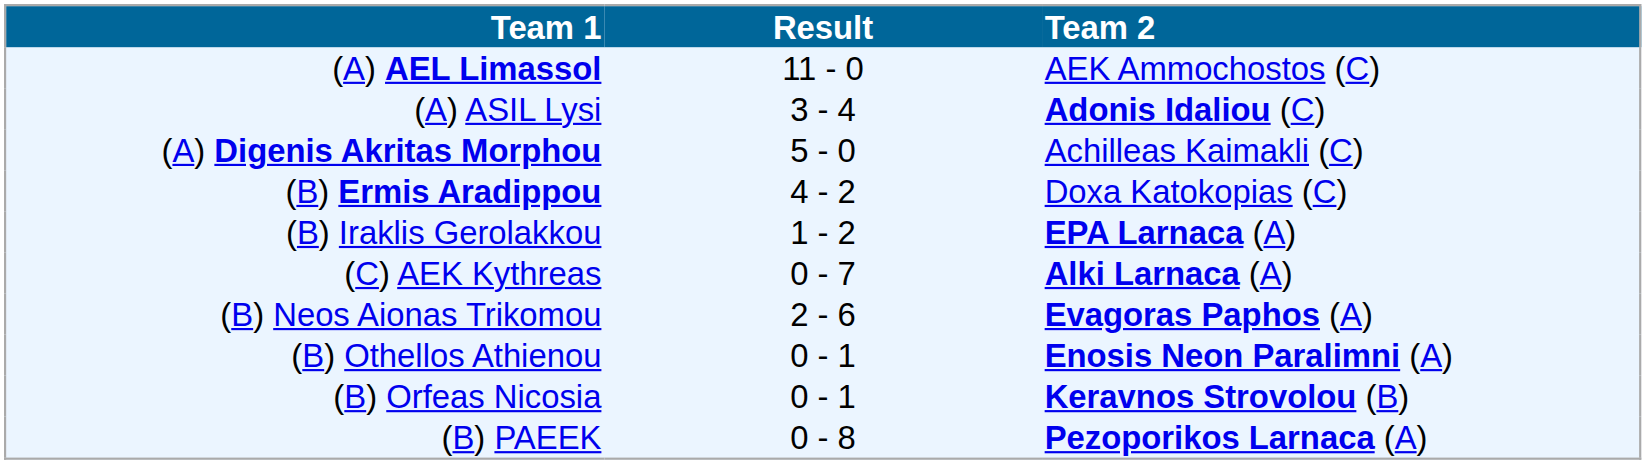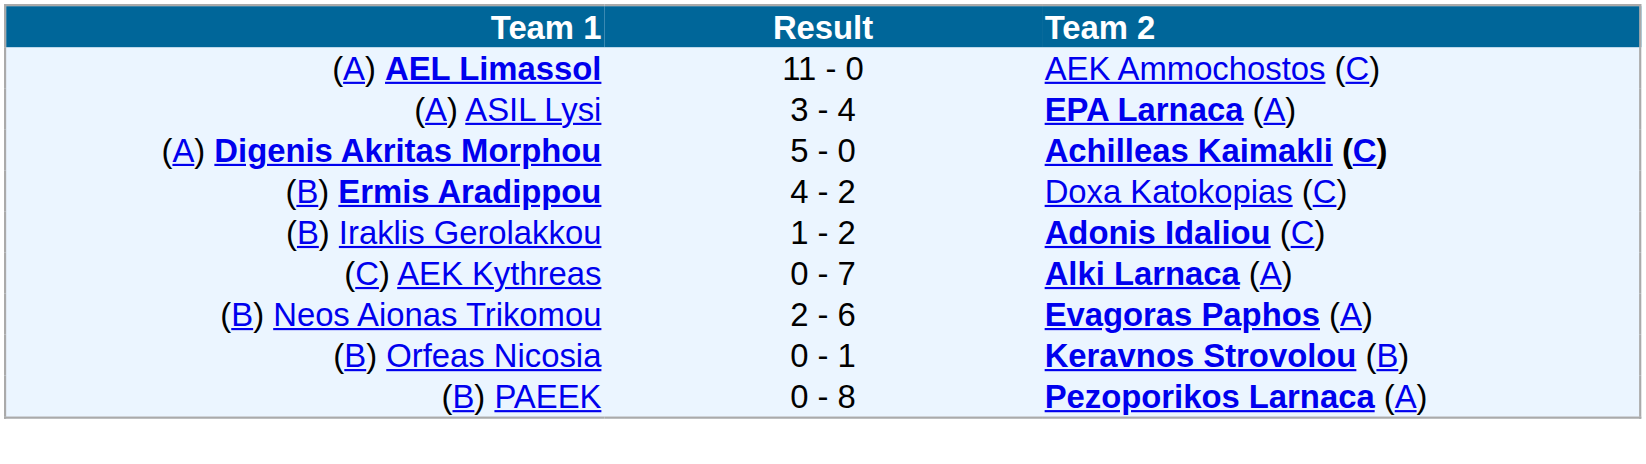(A) ASIL Lysi | Team 2: Adonis Idaliou (C) -> EPA Larnaca (A)
(A) Digenis Akritas Morphou | Team 2: normal -> bold
(B) Iraklis Gerolakkou | Team 2: EPA Larnaca (A) -> Adonis Idaliou (C)
- row: (B) Othellos Athienou | 0 - 1 | Enosis Neon Paralimni (A)
